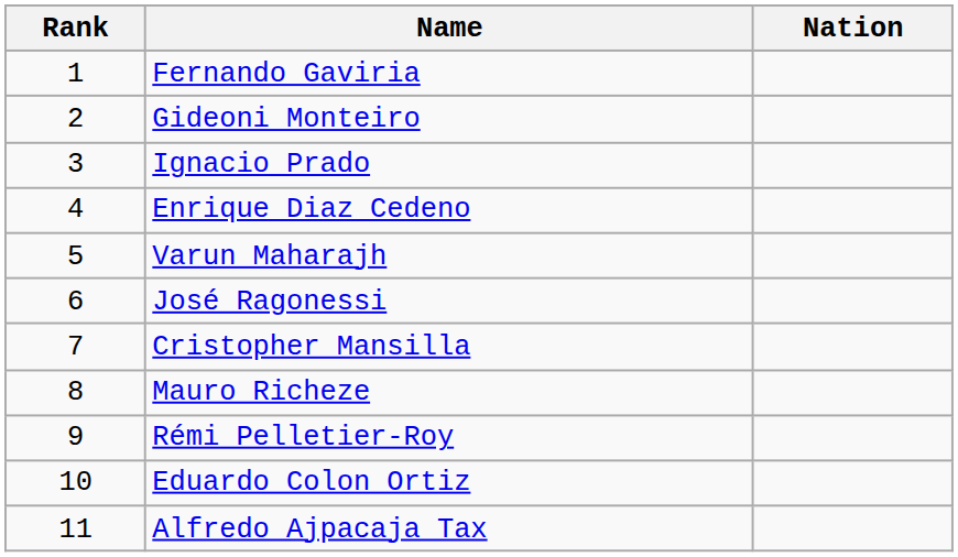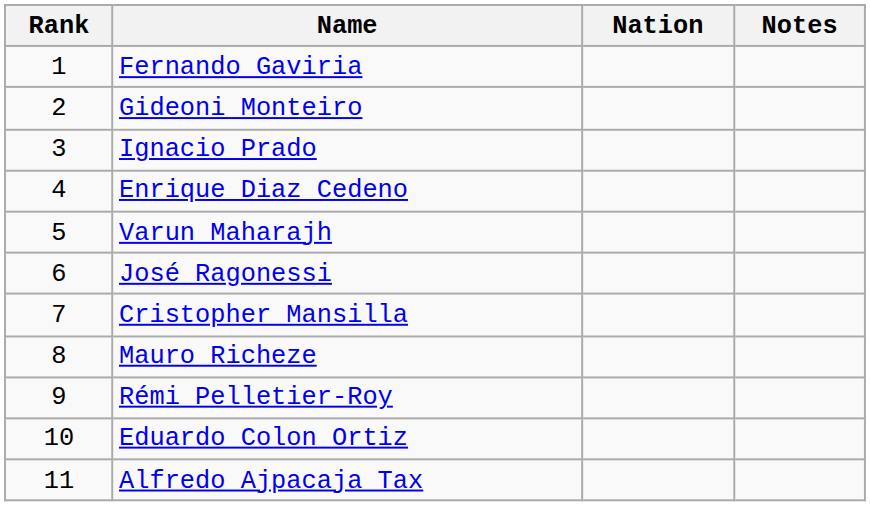+ column: Notes
